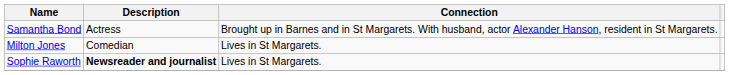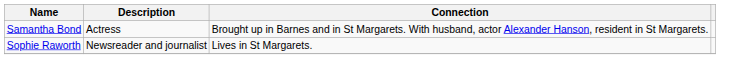- row: Milton Jones | Comedian | Lives in St Margarets.
Sophie Raworth | Description: bold -> normal
